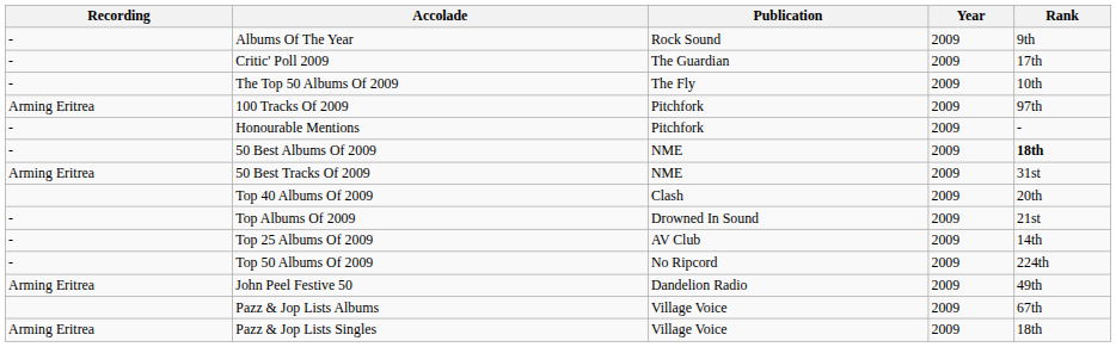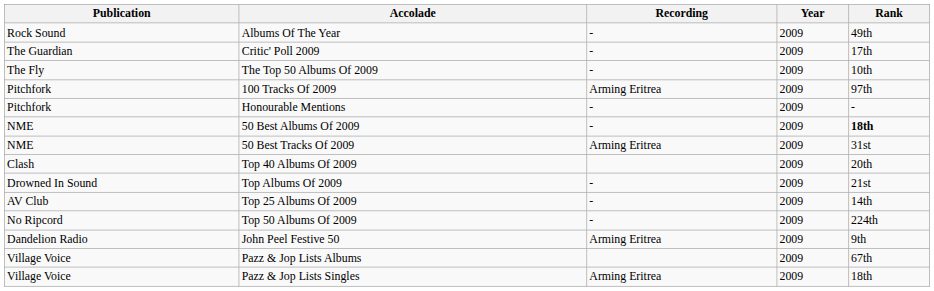columns swapped: Publication <-> Recording
Albums Of The Year | Rank: 9th -> 49th
John Peel Festive 50 | Rank: 49th -> 9th
